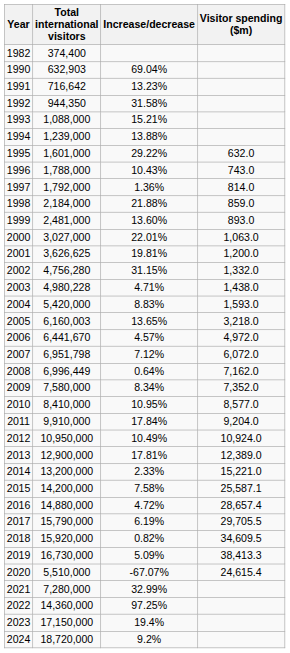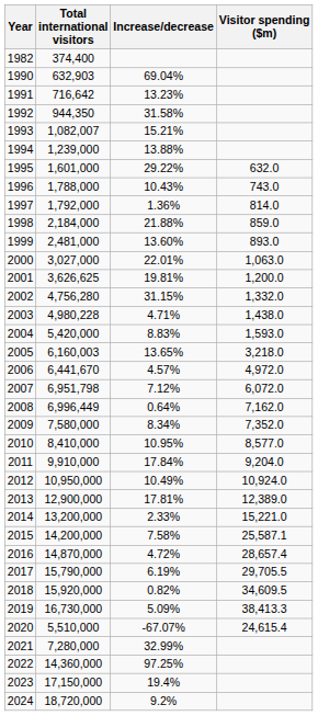1993 | Total international visitors: 1,088,000 -> 1,082,007
2016 | Total international visitors: 14,880,000 -> 14,870,000
